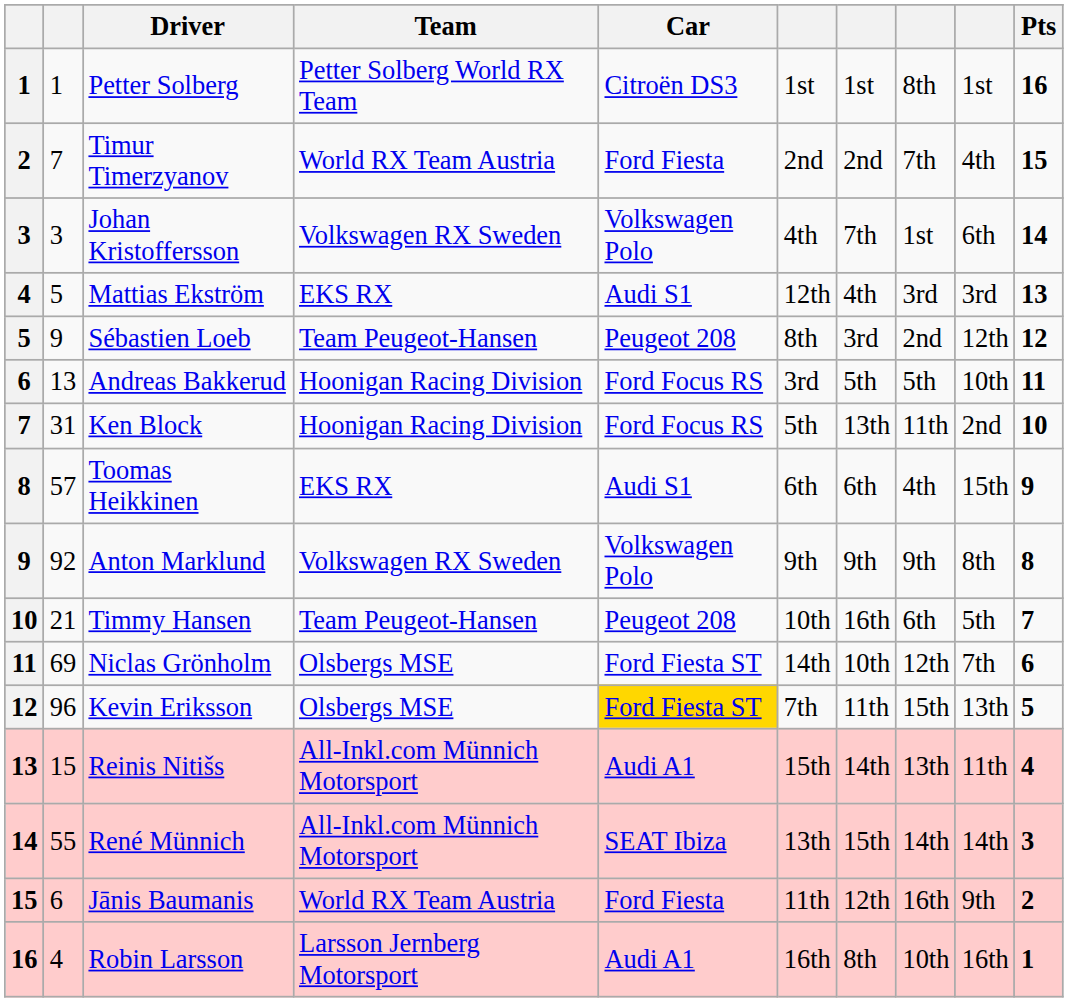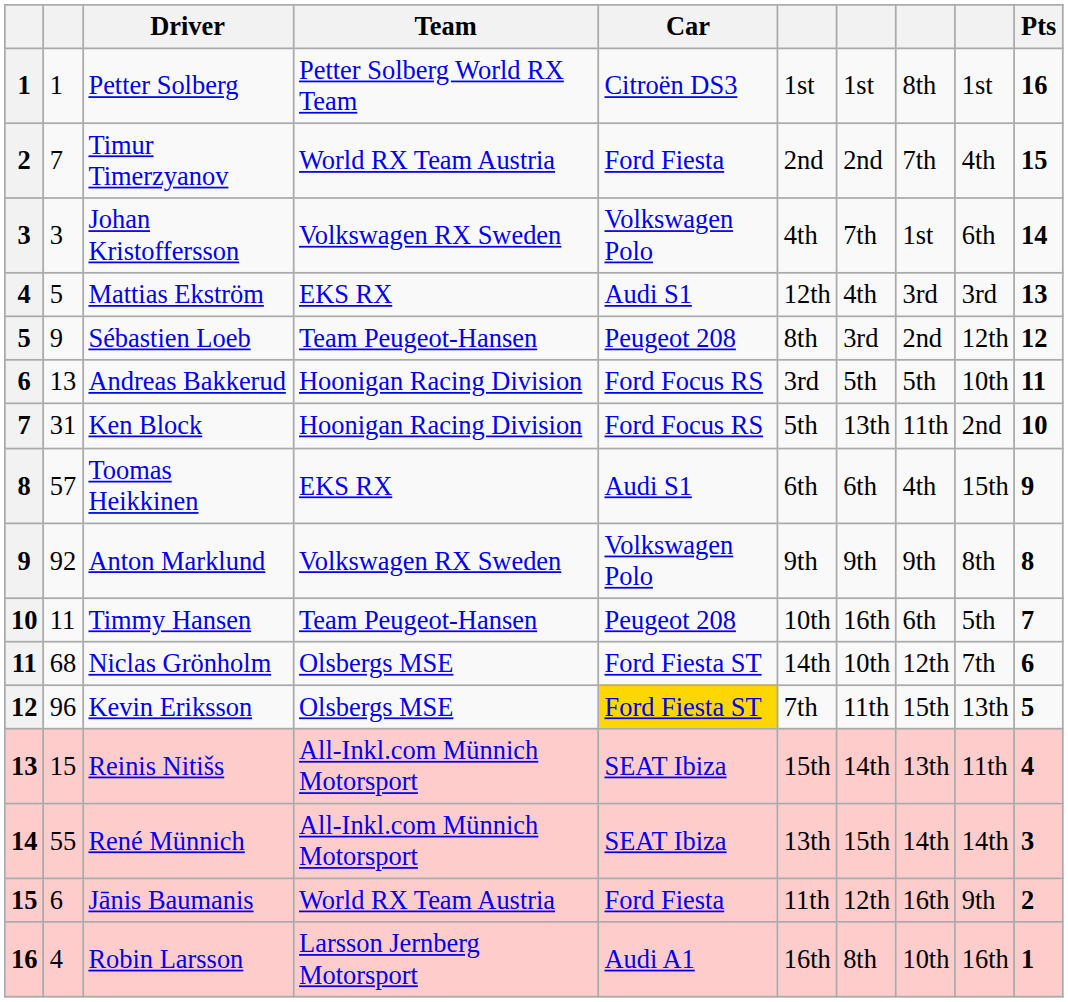Timmy Hansen | column 2: 21 -> 11
Niclas Grönholm | column 2: 69 -> 68
Reinis Nitišs | Car: Audi A1 -> SEAT Ibiza
